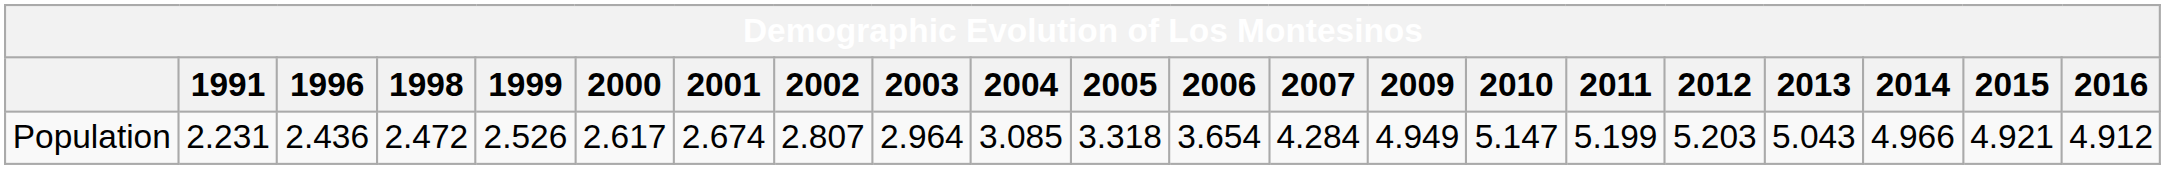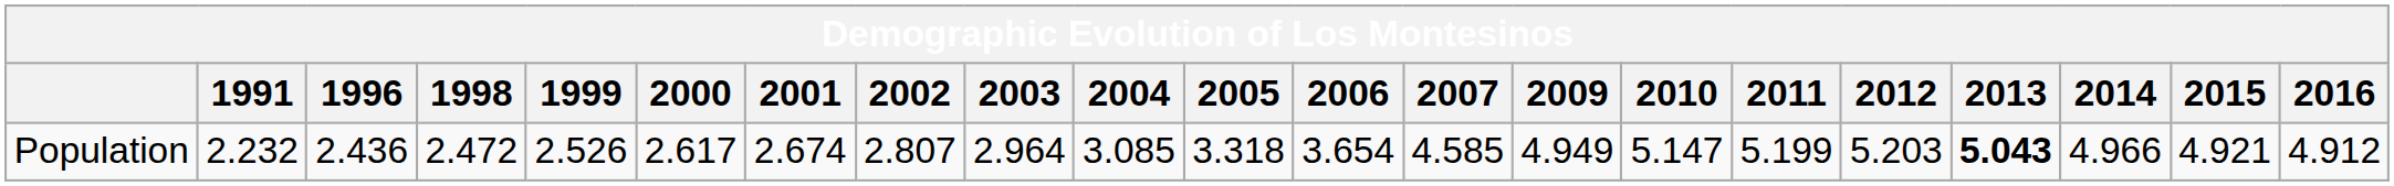Population | 1991: 2.231 -> 2.232
Population | 2007: 4.284 -> 4.585
Population | 2013: normal -> bold
